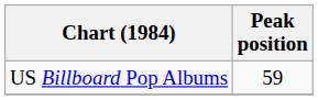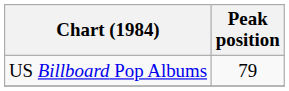US Billboard Pop Albums | Peak position: 59 -> 79
